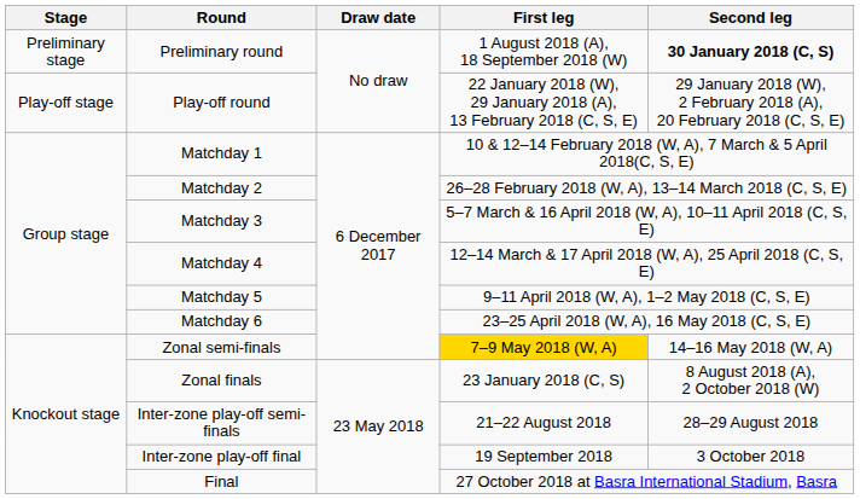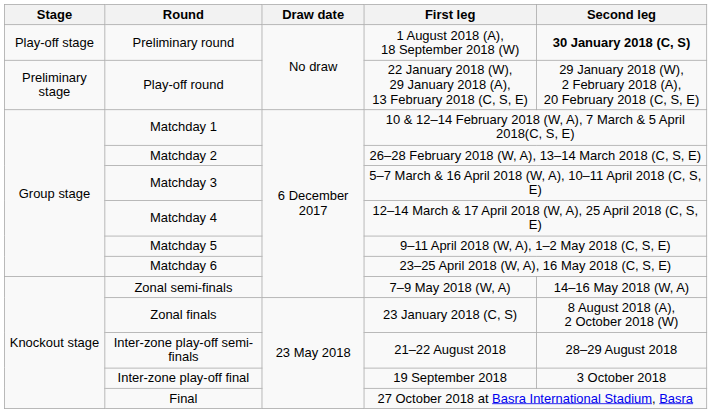Preliminary round | Stage: Preliminary stage -> Play-off stage
Play-off round | Stage: Play-off stage -> Preliminary stage
Zonal semi-finals | First leg: gold background -> no background
